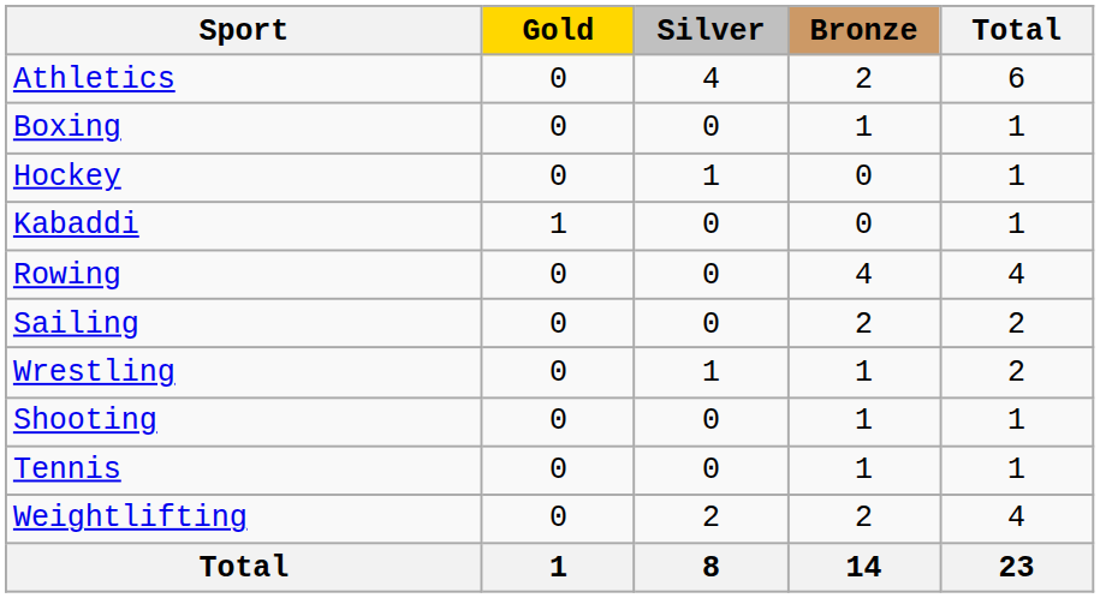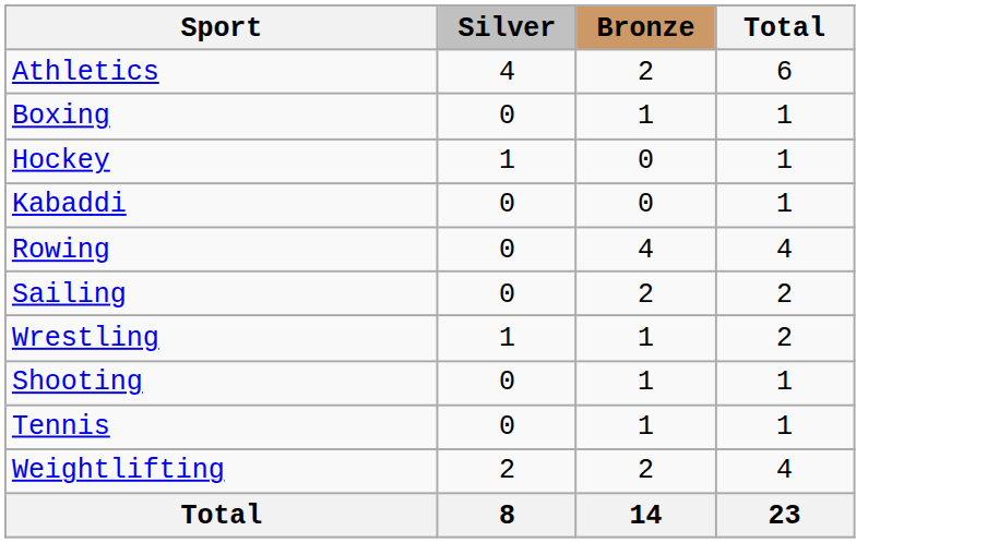- column: Gold | 0 | 0 | 0 | 1 | 0 | 0 | 0 | 0 | 0 | 0 | 1
